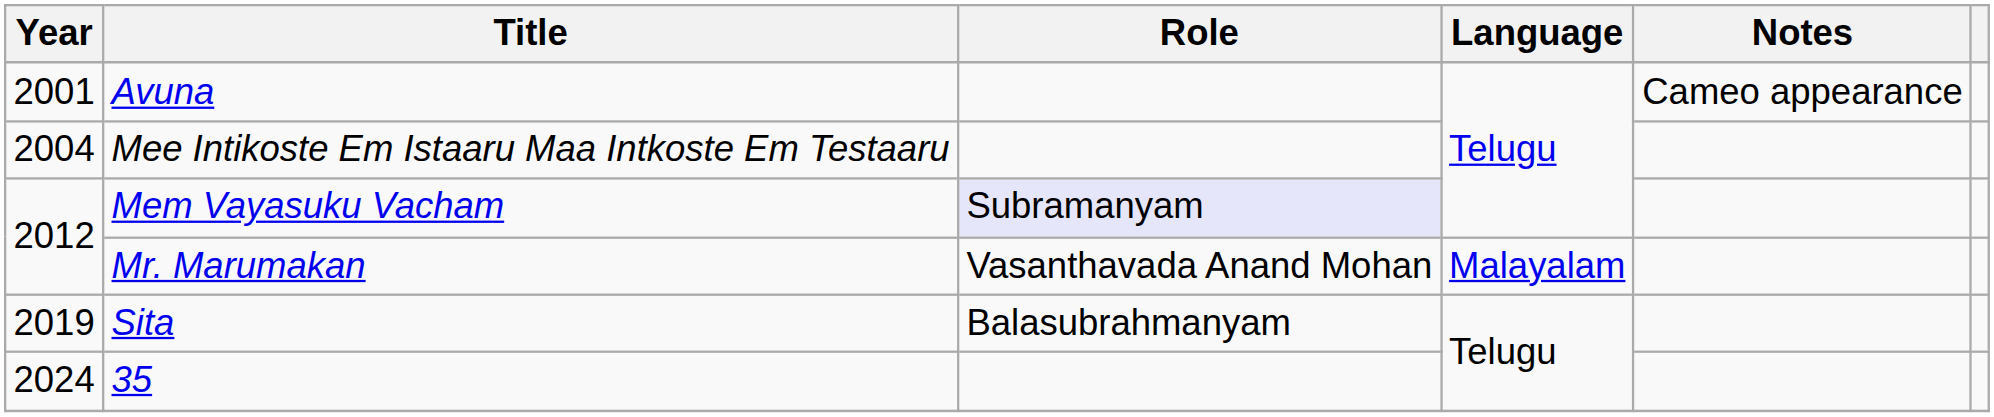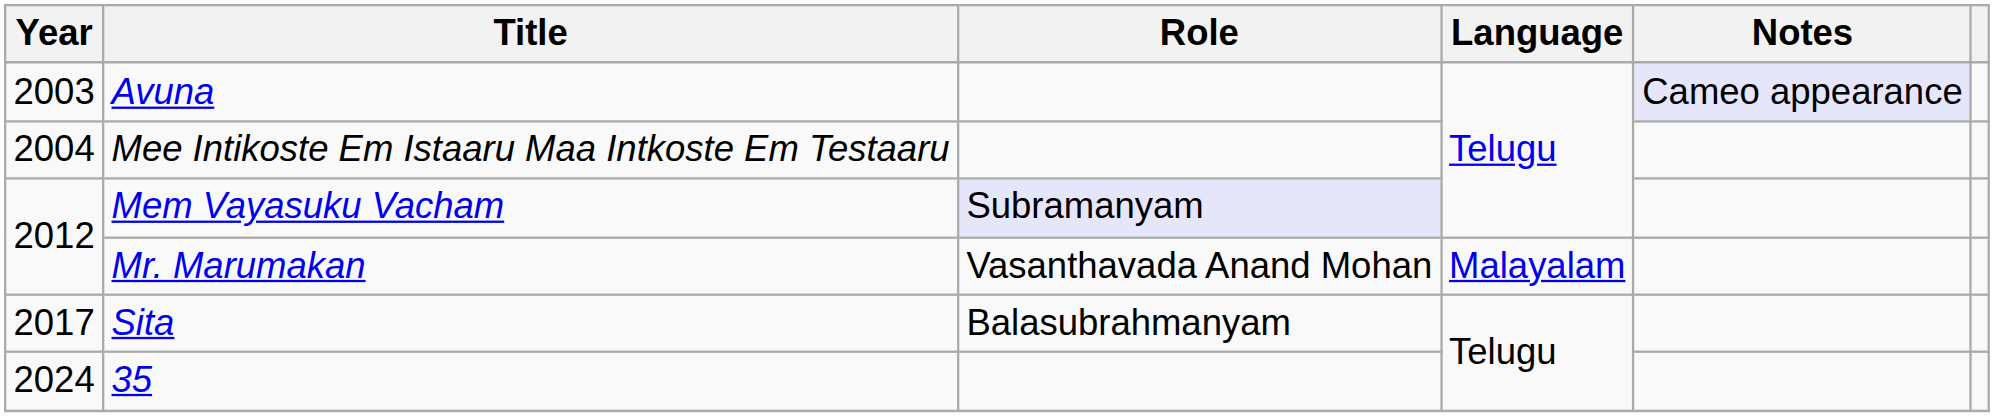Avuna | Year: 2001 -> 2003
Avuna | Notes: no background -> lavender background
Sita | Year: 2019 -> 2017
